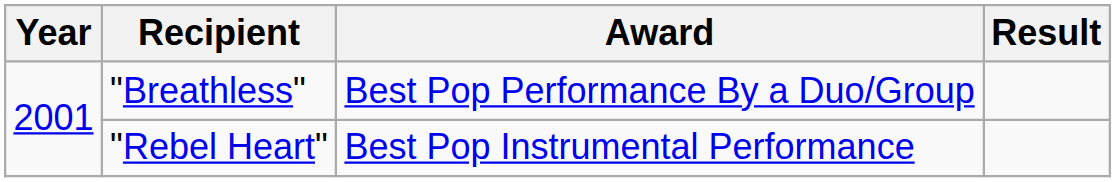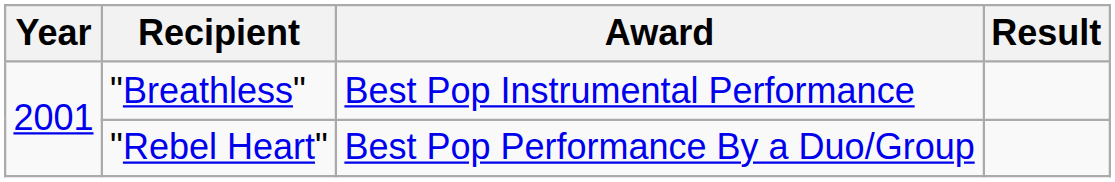"Breathless" | Award: Best Pop Performance By a Duo/Group -> Best Pop Instrumental Performance
"Rebel Heart" | Award: Best Pop Instrumental Performance -> Best Pop Performance By a Duo/Group
